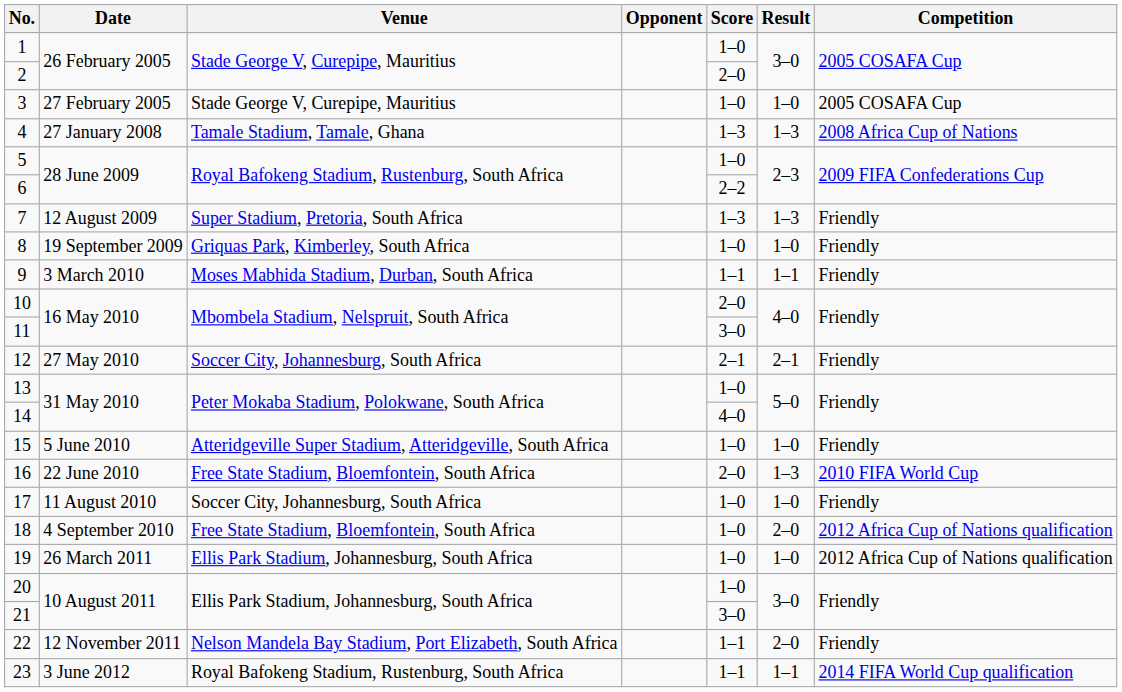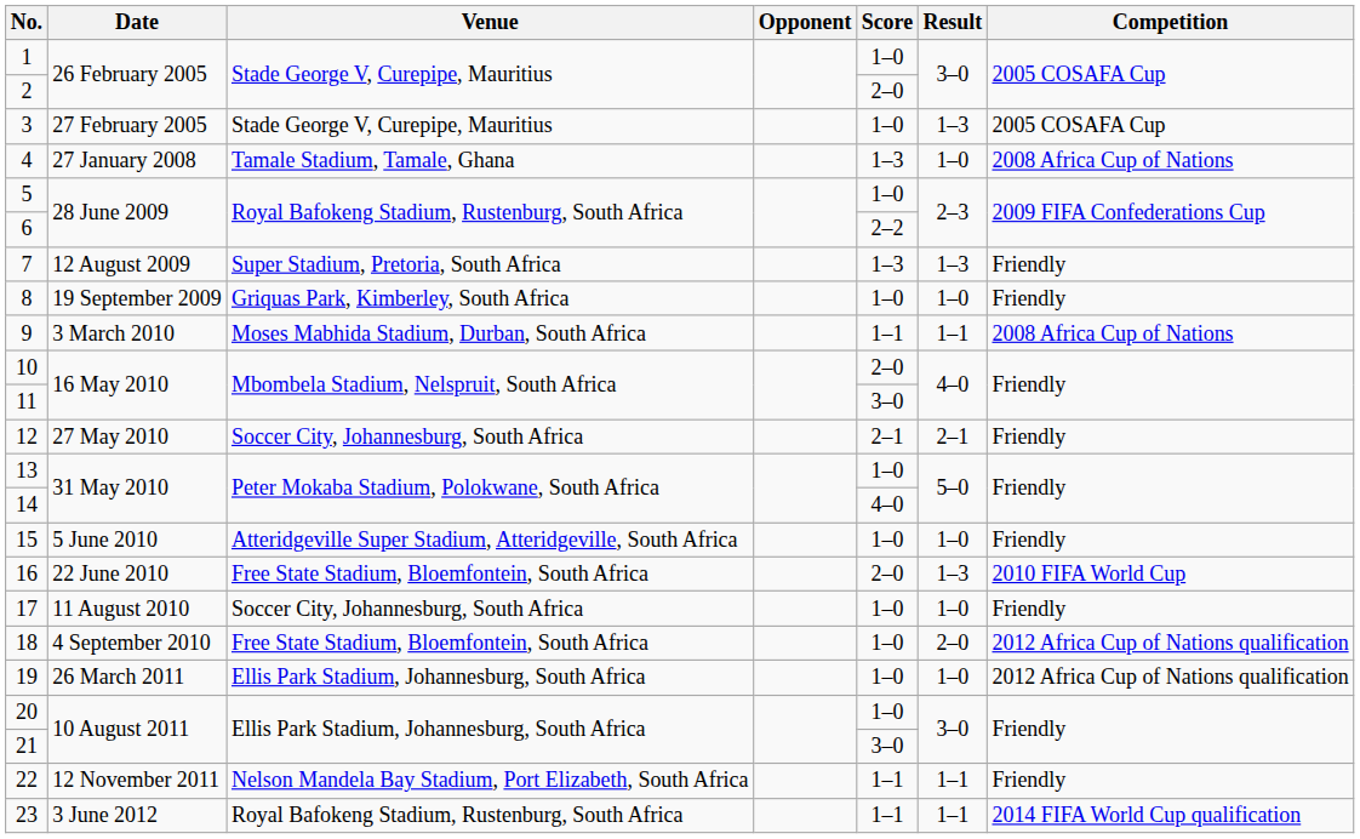3 | Result: 1–0 -> 1–3
4 | Result: 1–3 -> 1–0
9 | Competition: Friendly -> 2008 Africa Cup of Nations
22 | Result: 2–0 -> 1–1
